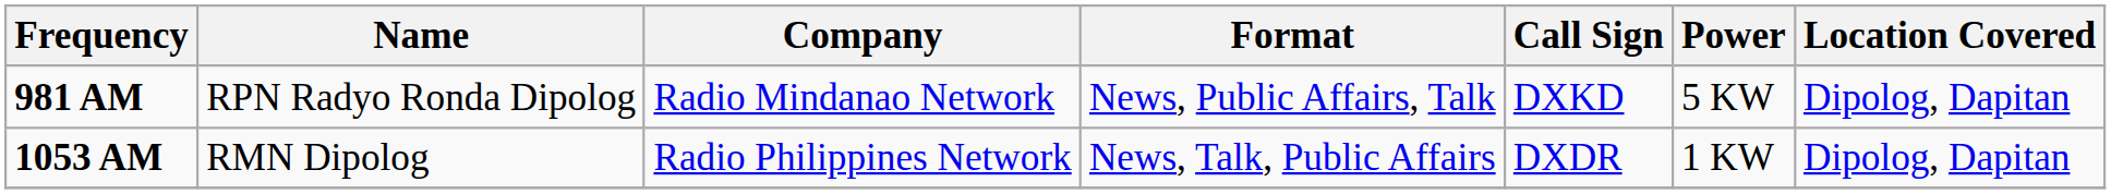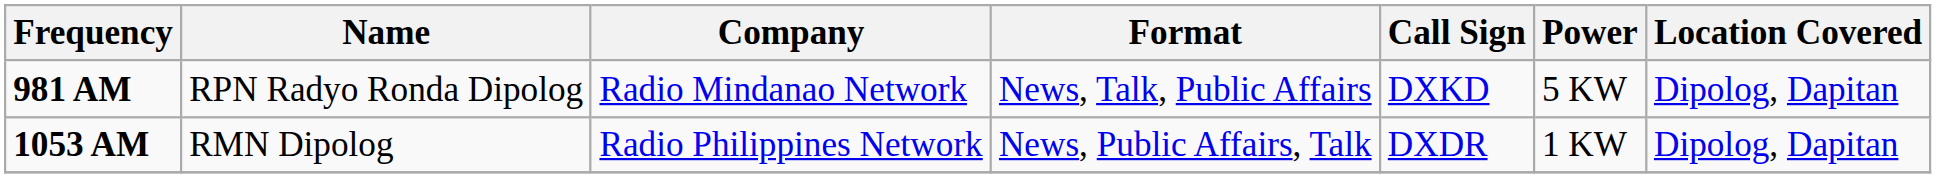981 AM | Format: News, Public Affairs, Talk -> News, Talk, Public Affairs
1053 AM | Format: News, Talk, Public Affairs -> News, Public Affairs, Talk
